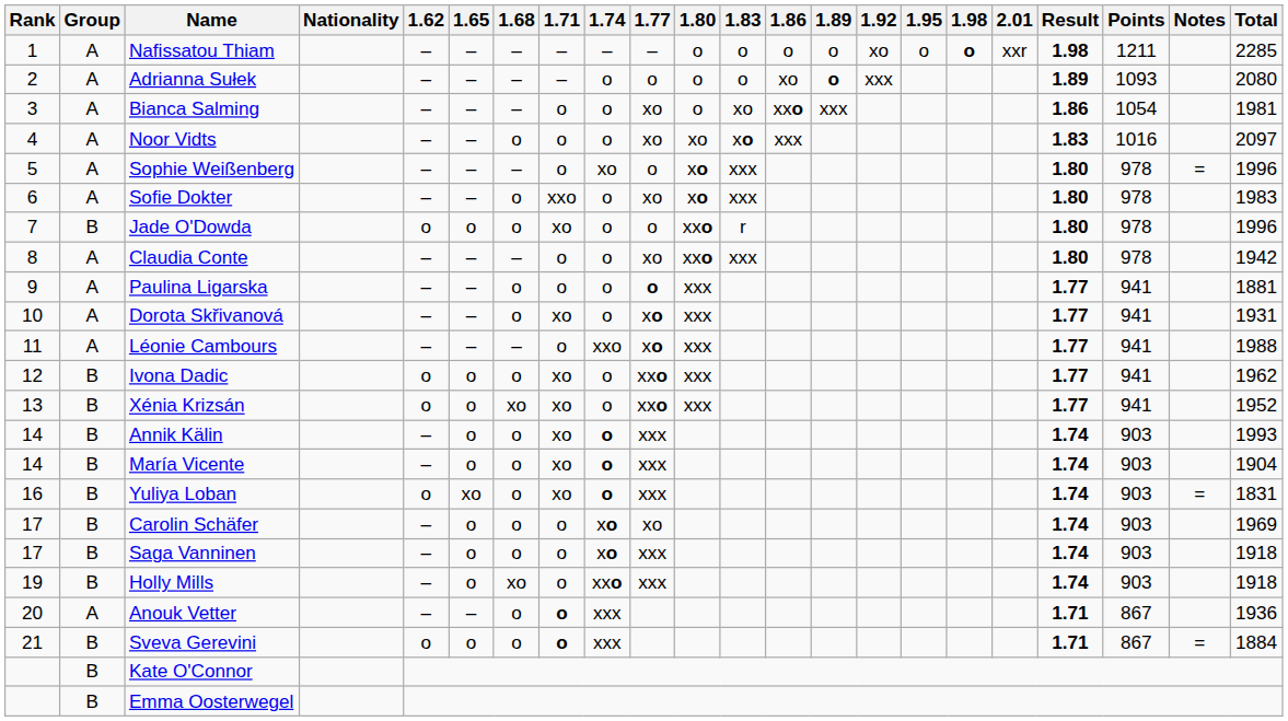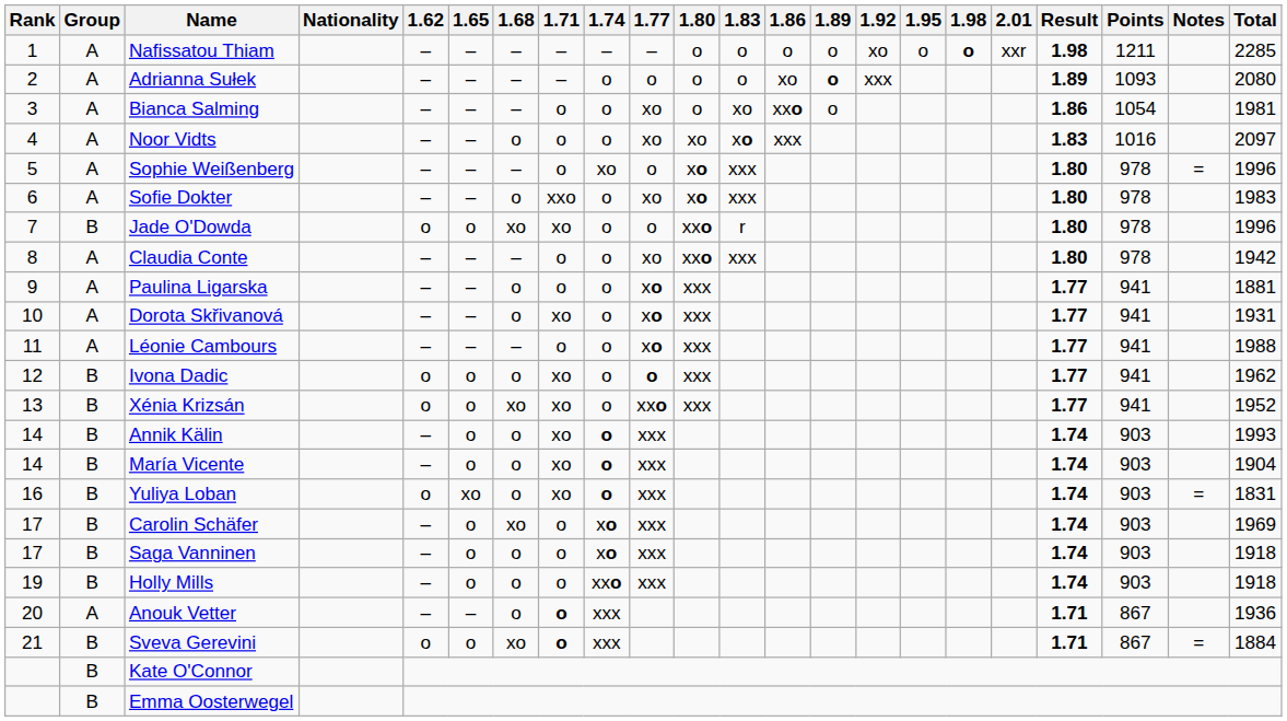Bianca Salming | 1.89: xxx -> o
Jade O'Dowda | 1.68: o -> xo
Paulina Ligarska | 1.77: o -> xo
Léonie Cambours | 1.74: xxo -> o
Ivona Dadic | 1.77: xxo -> o
Carolin Schäfer | 1.68: o -> xo
Carolin Schäfer | 1.77: xo -> xxx
Holly Mills | 1.68: xo -> o
Sveva Gerevini | 1.68: o -> xo
